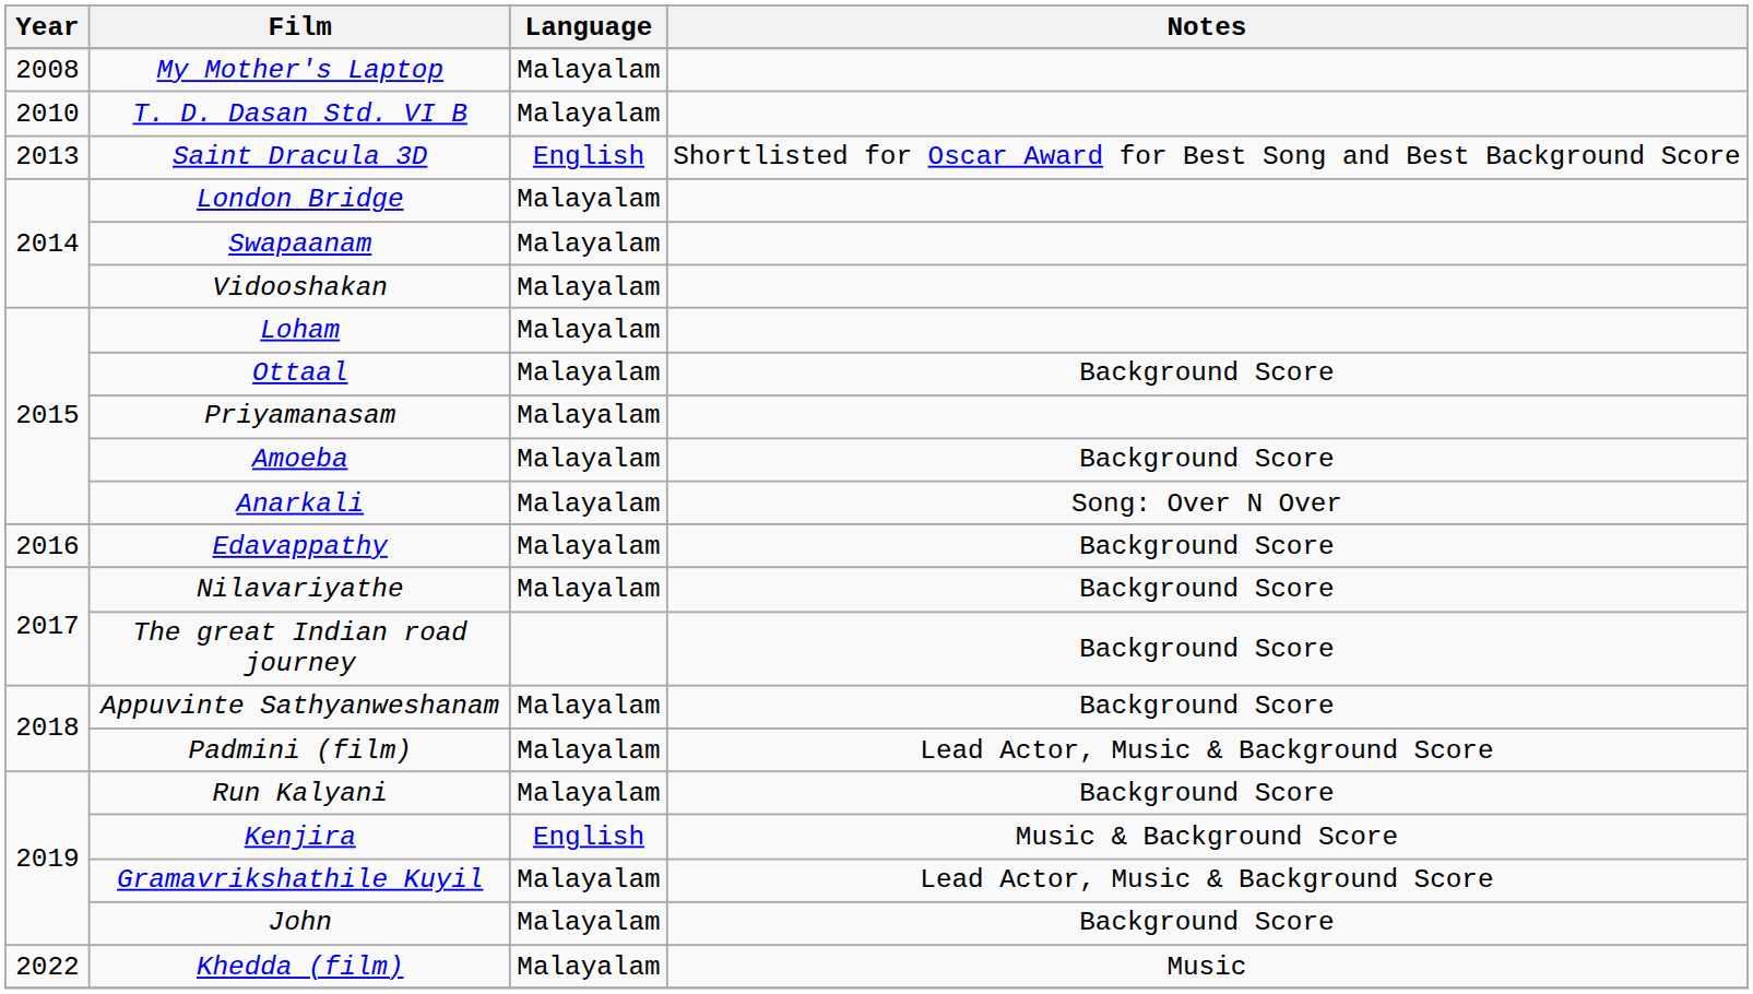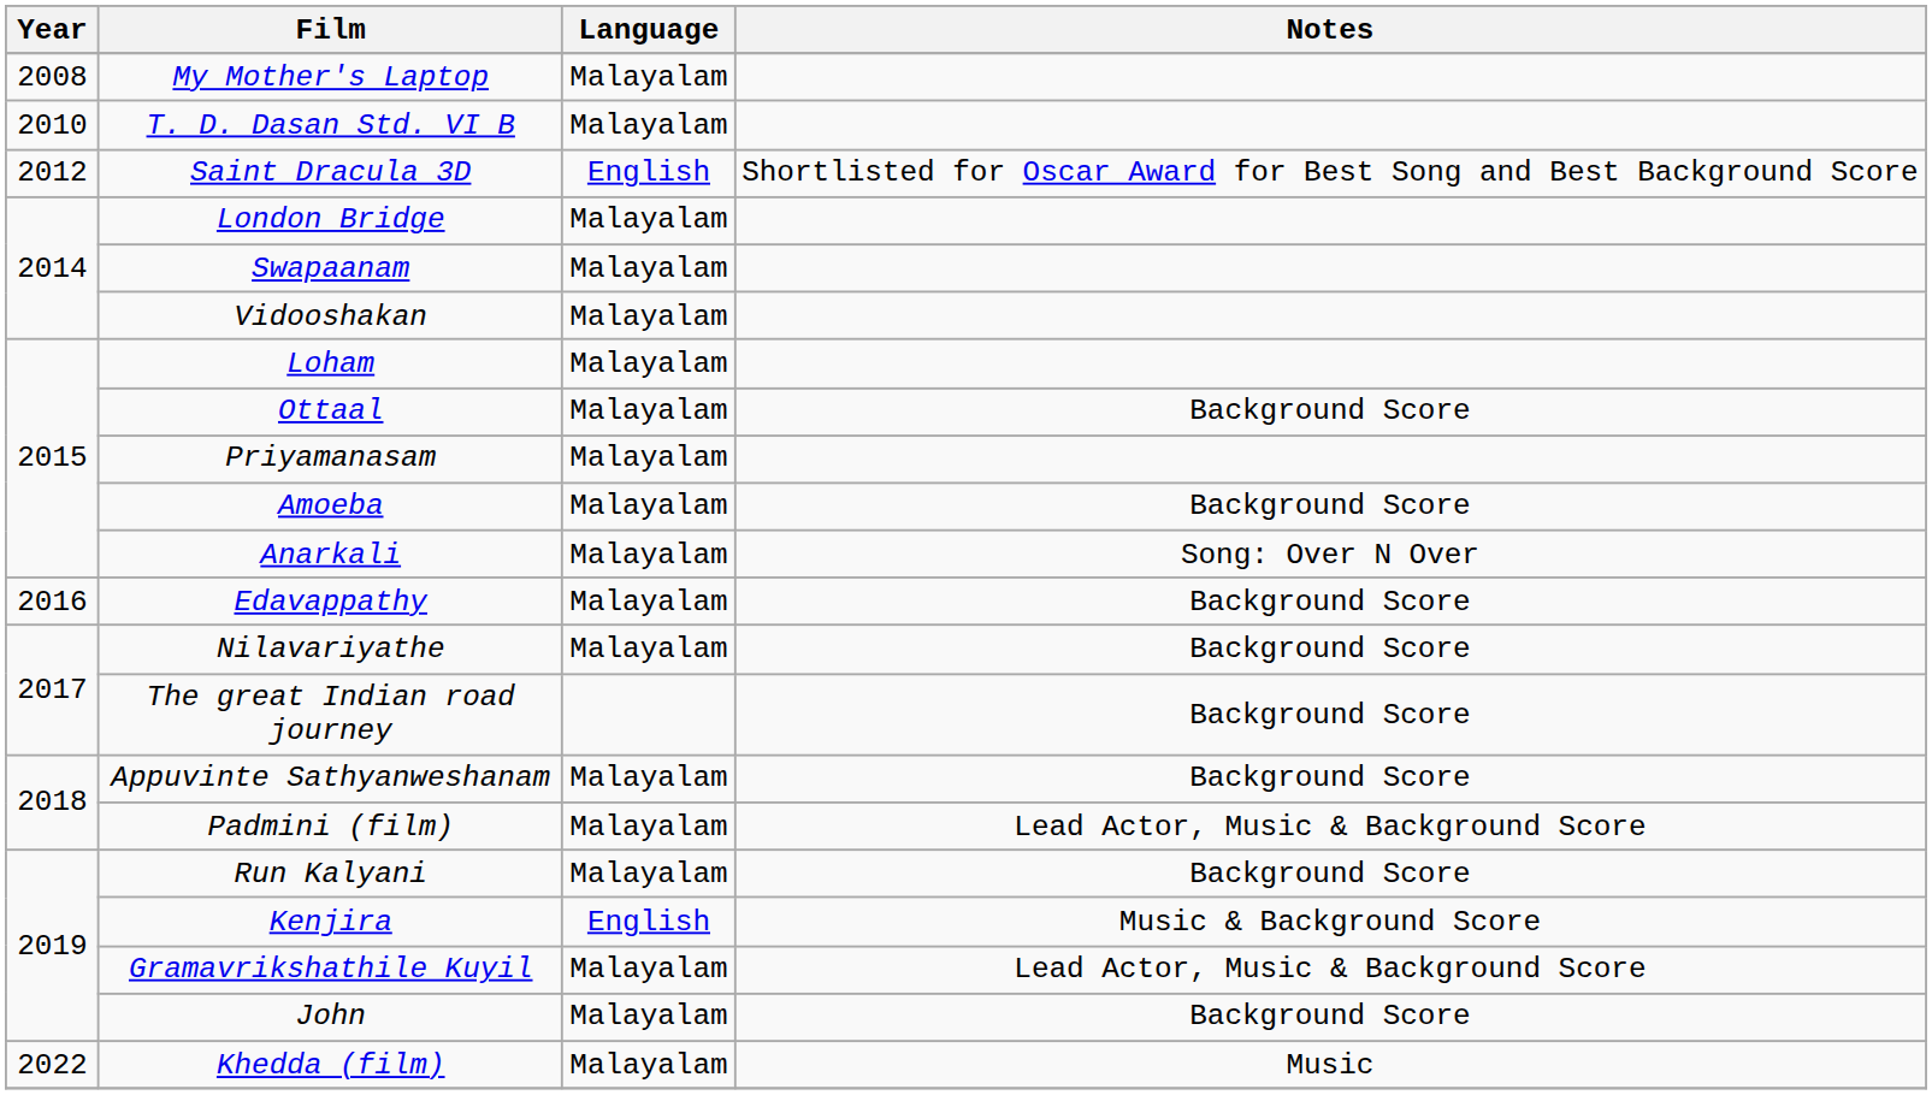Saint Dracula 3D | Year: 2013 -> 2012
